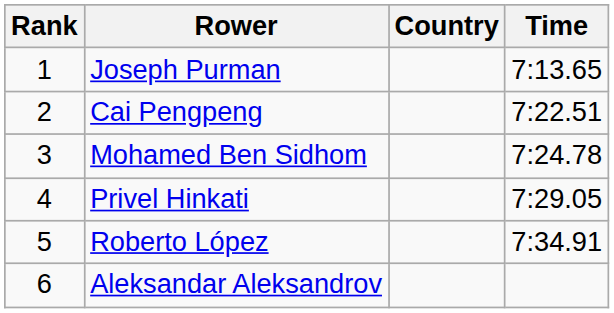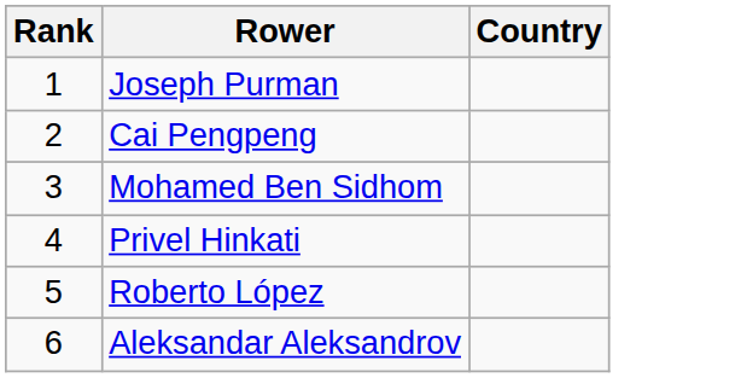- column: Time | 7:13.65 | 7:22.51 | 7:24.78 | 7:29.05 | 7:34.91
